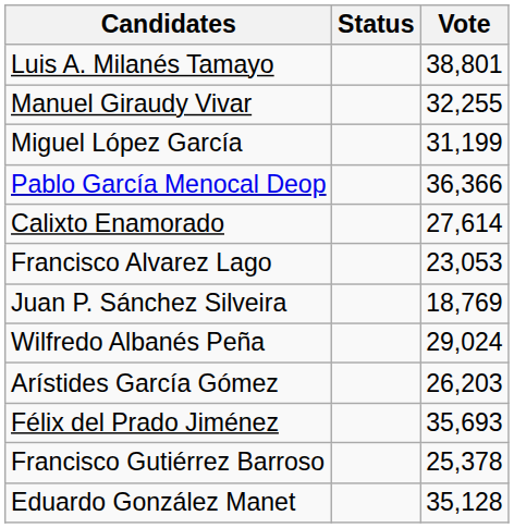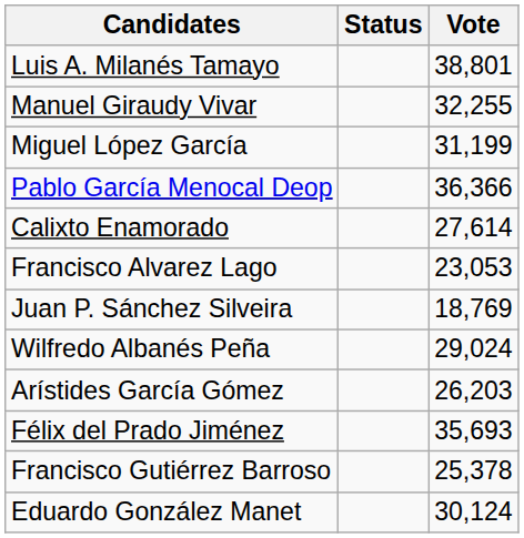Eduardo González Manet | Vote: 35,128 -> 30,124
